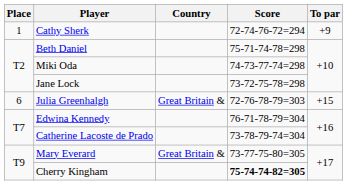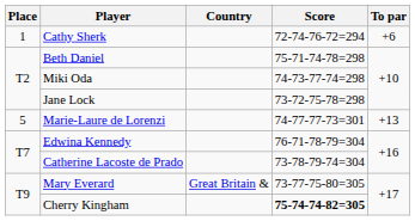Cathy Sherk | To par: +9 -> +6
+ row: 5 | Marie-Laure de Lorenzi | 74-77-77-73=301 | +13
- row: 6 | Julia Greenhalgh | Great Britain & | 72-76-78-79=303 | +15
